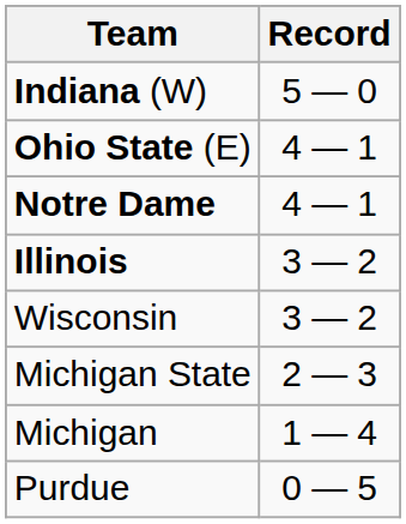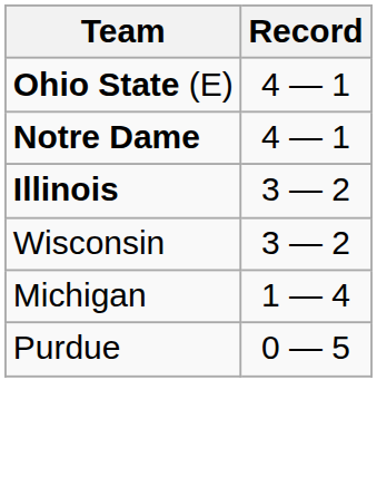- row: Indiana (W) | 5 — 0
- row: Michigan State | 2 — 3
